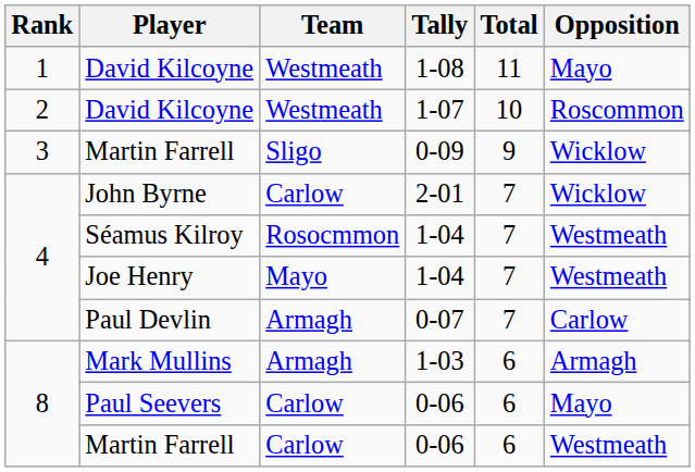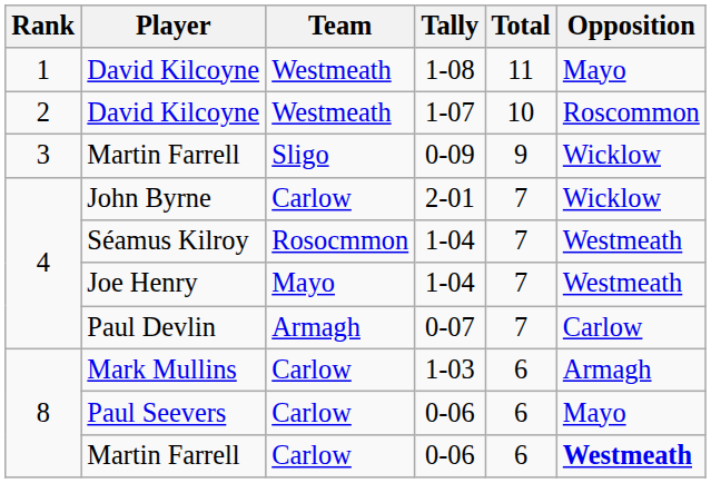Mark Mullins | Team: Armagh -> Carlow
Martin Farrell / 0-06 | Opposition: normal -> bold
